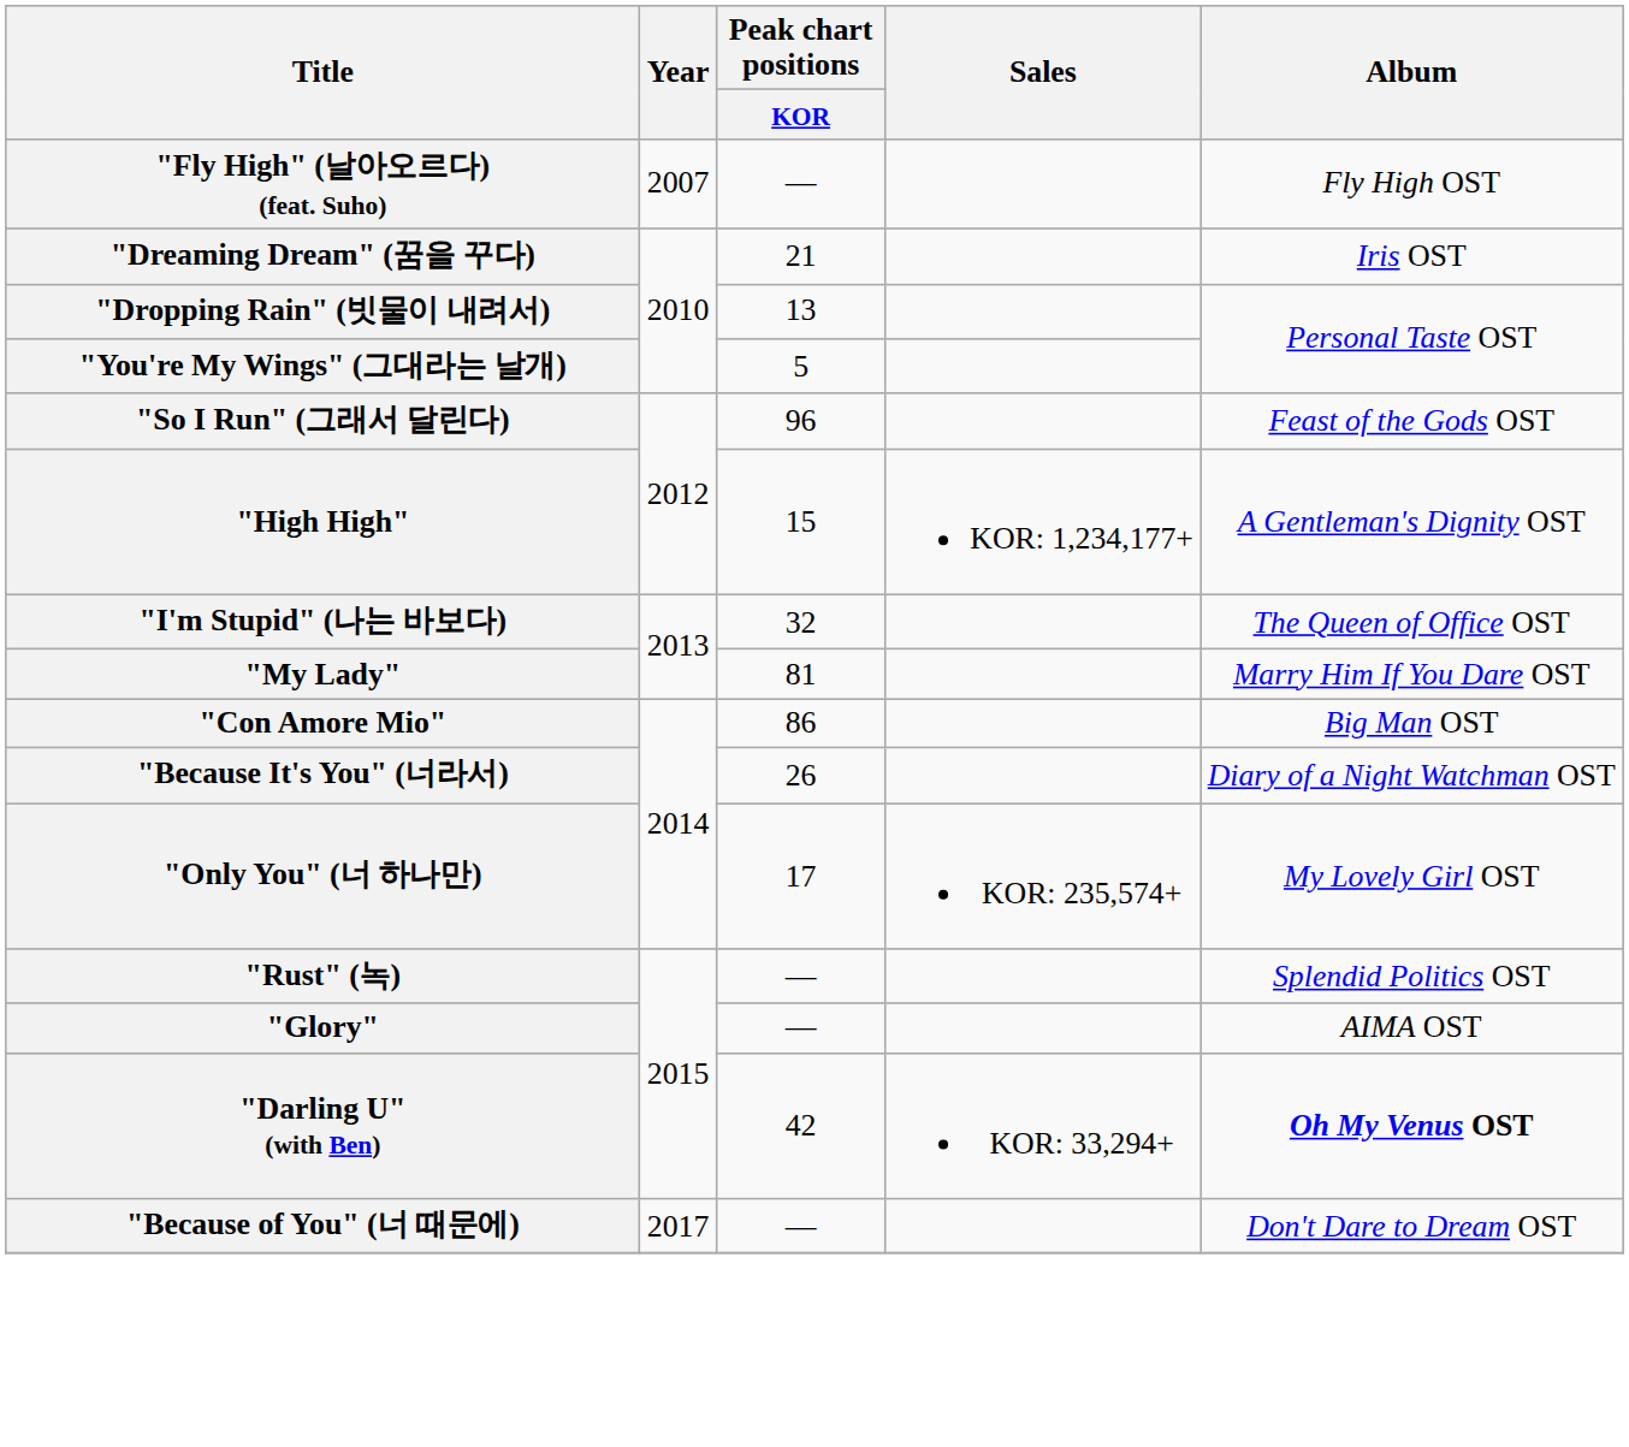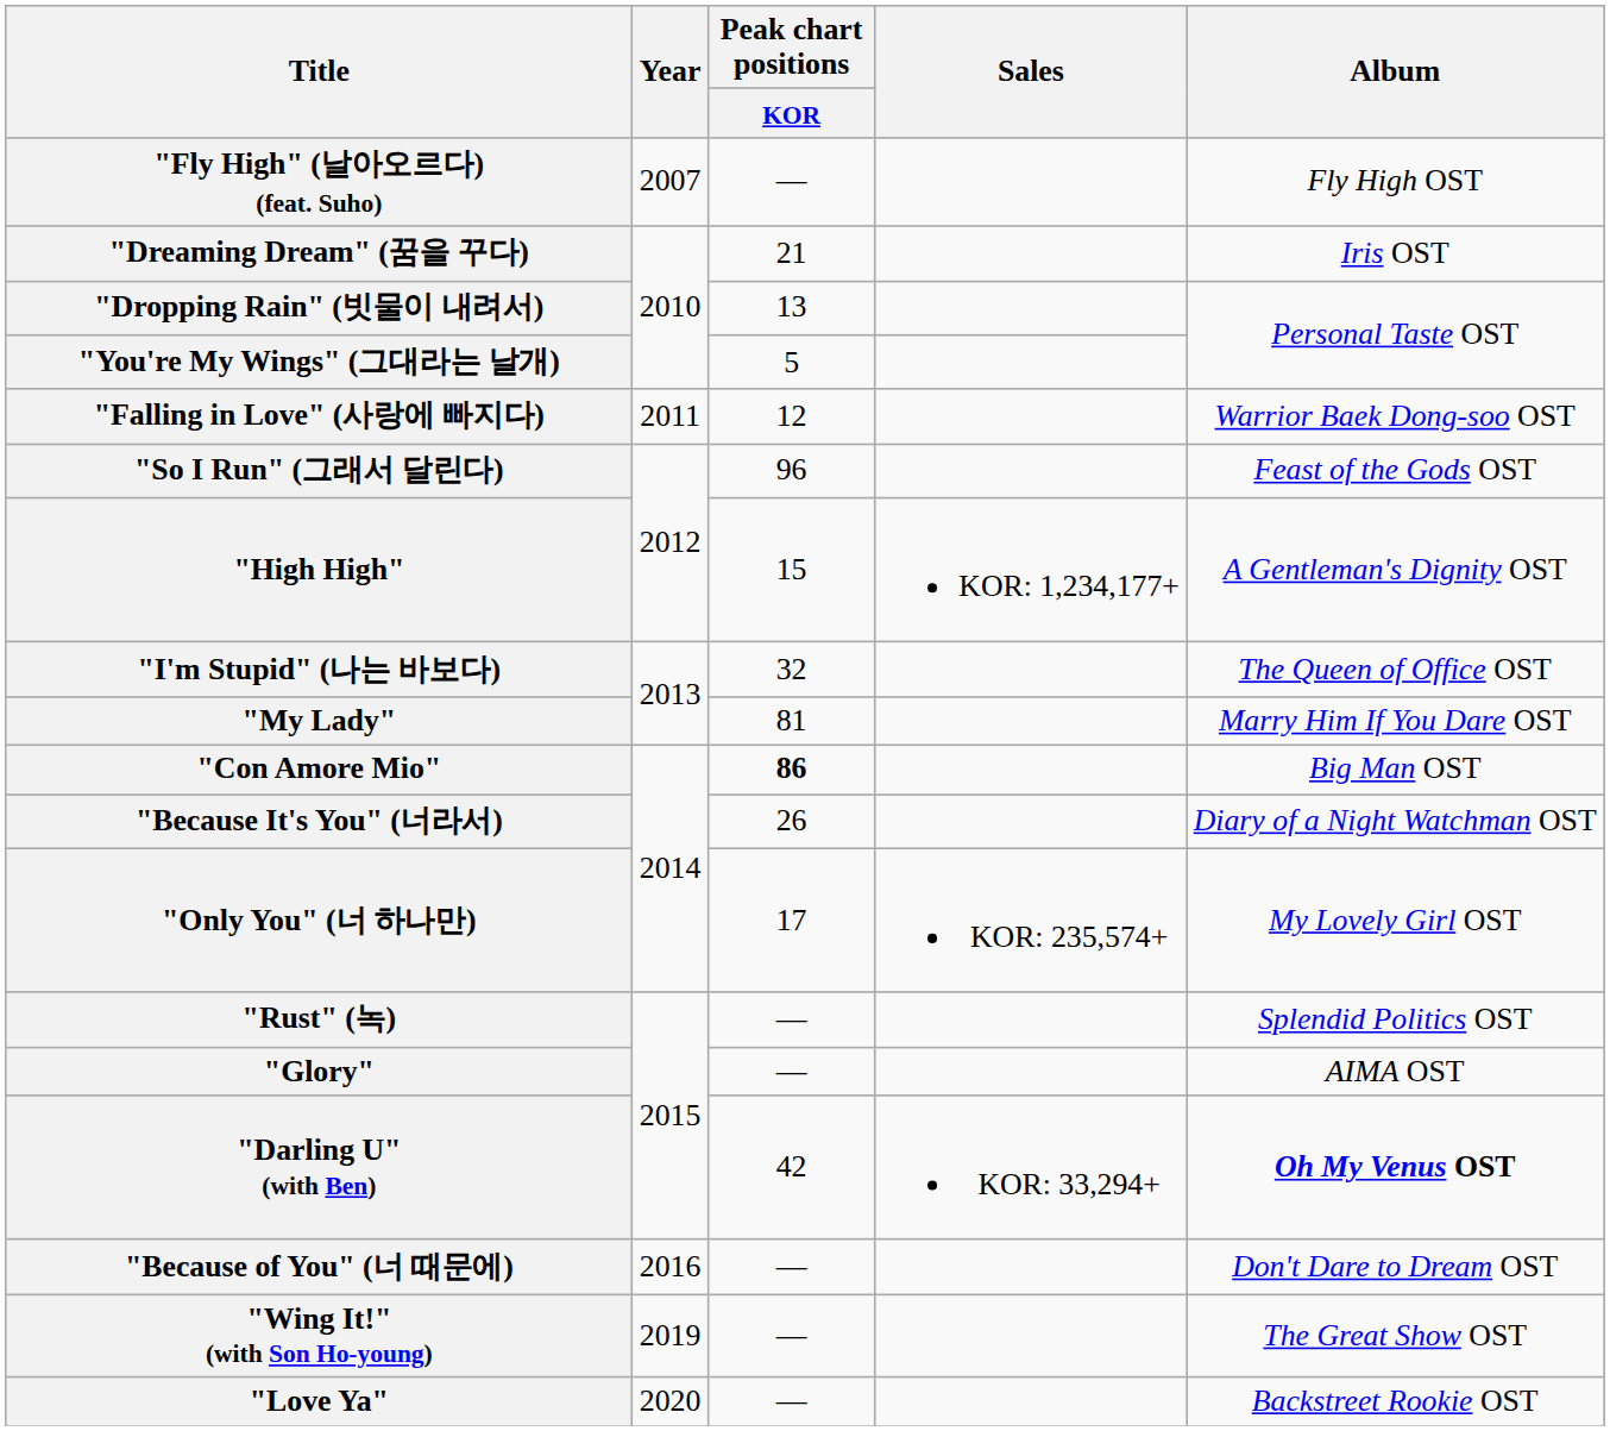+ row: "Falling in Love" (사랑에 빠지다) | 2011 | 12 | Warrior Baek Dong-soo OST
"Con Amore Mio" | Peak chart positions / KOR: normal -> bold
"Because of You" (너 때문에) | Year: 2017 -> 2016
+ row: "Wing It!" (with Son Ho-young) | 2019 | — | The Great Show OST
+ row: "Love Ya" | 2020 | — | Backstreet Rookie OST
